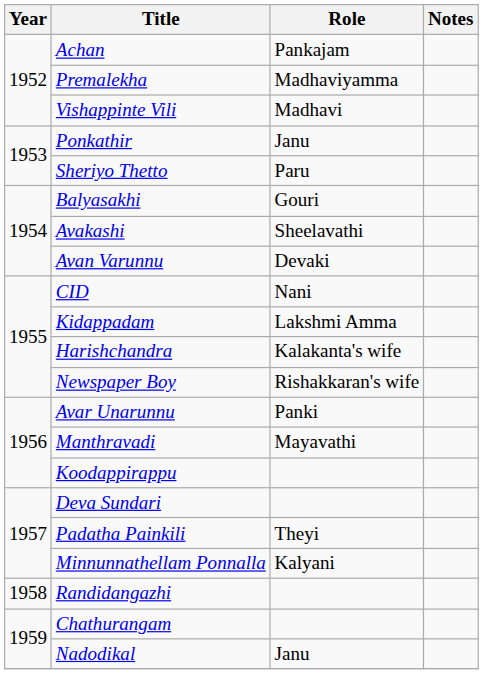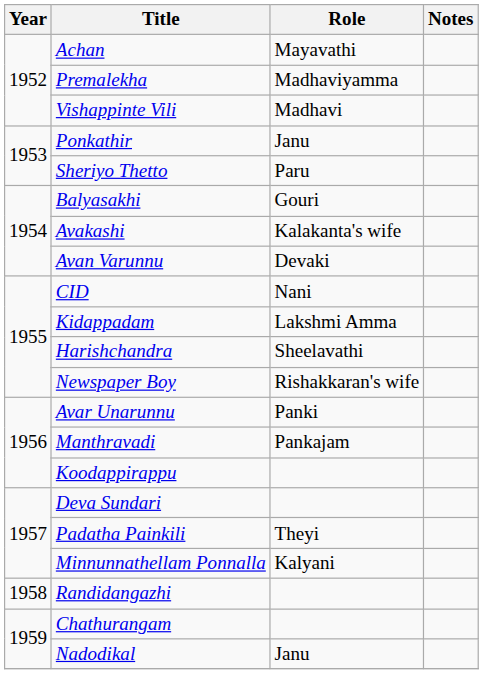Achan | Role: Pankajam -> Mayavathi
Avakashi | Role: Sheelavathi -> Kalakanta's wife
Harishchandra | Role: Kalakanta's wife -> Sheelavathi
Manthravadi | Role: Mayavathi -> Pankajam
